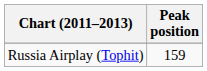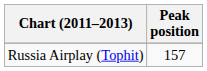Russia Airplay (Tophit) | Peak position: 159 -> 157
